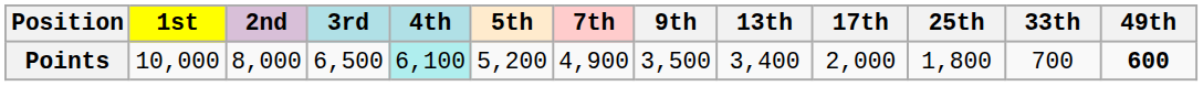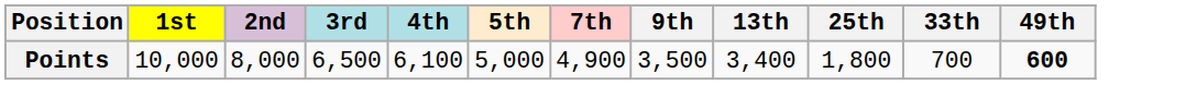- column: 17th | 2,000
Points | 4th: paleturquoise background -> no background
Points | 5th: 5,200 -> 5,000
